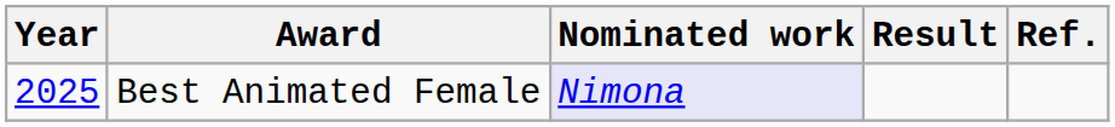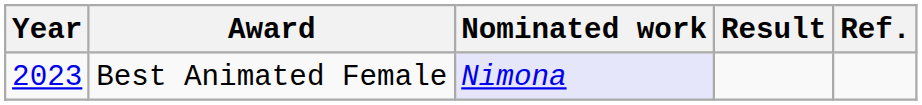Best Animated Female | Year: 2025 -> 2023
